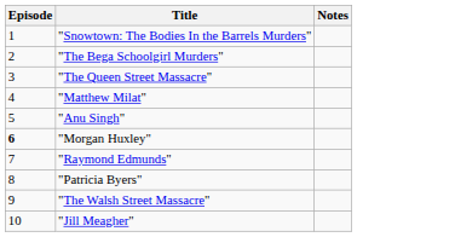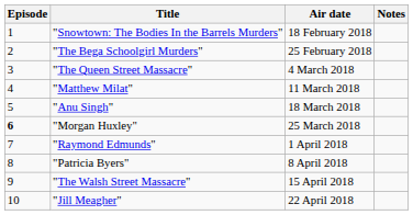+ column: Air date | 18 February 2018 | 25 February 2018 | 4 March 2018 | 11 March 2018 | 18 March 2018 | 25 March 2018 | 1 April 2018 | 8 April 2018 | 15 April 2018 | 22 April 2018
